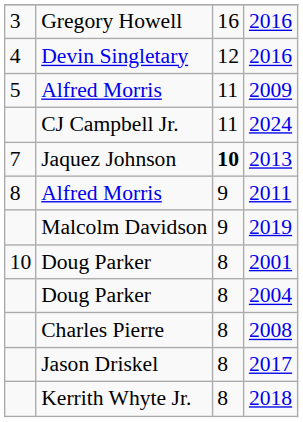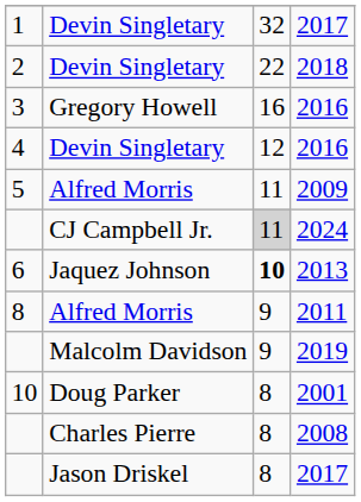+ row: 1 | Devin Singletary | 32 | 2017
+ row: 2 | Devin Singletary | 22 | 2018
2024 | column 3: no background -> lightgrey background
2013 | column 1: 7 -> 6
- row: Doug Parker | 8 | 2004
- row: Kerrith Whyte Jr. | 8 | 2018
